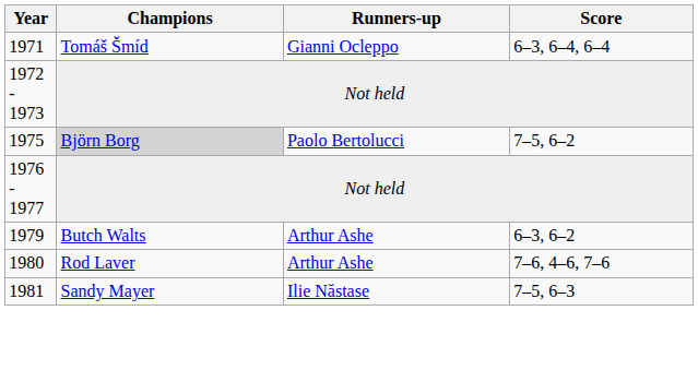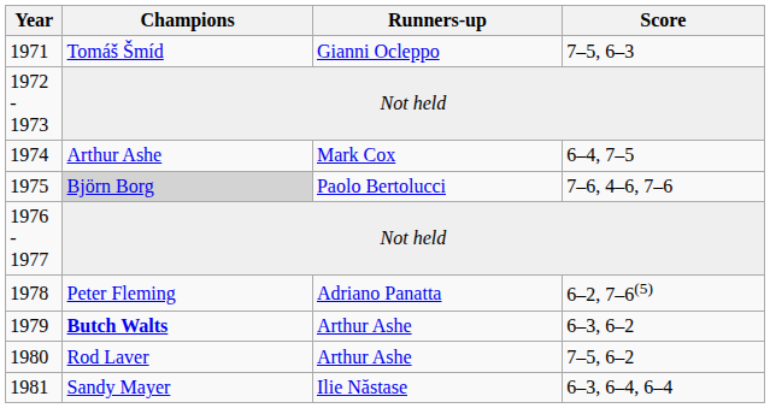1971 | Score: 6–3, 6–4, 6–4 -> 7–5, 6–3
+ row: 1974 | Arthur Ashe | Mark Cox | 6–4, 7–5
1975 | Score: 7–5, 6–2 -> 7–6, 4–6, 7–6
+ row: 1978 | Peter Fleming | Adriano Panatta | 6–2, 7–6(5)
1979 | Champions: normal -> bold
1980 | Score: 7–6, 4–6, 7–6 -> 7–5, 6–2
1981 | Score: 7–5, 6–3 -> 6–3, 6–4, 6–4
